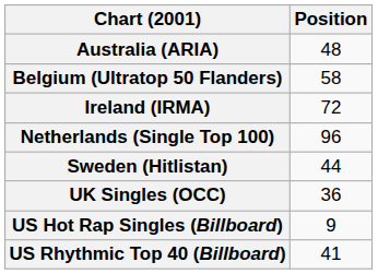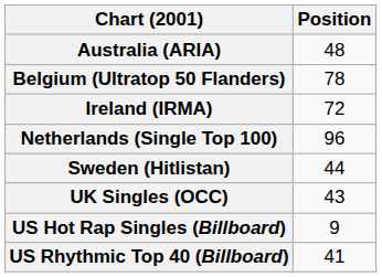Belgium (Ultratop 50 Flanders) | Position: 58 -> 78
UK Singles (OCC) | Position: 36 -> 43
